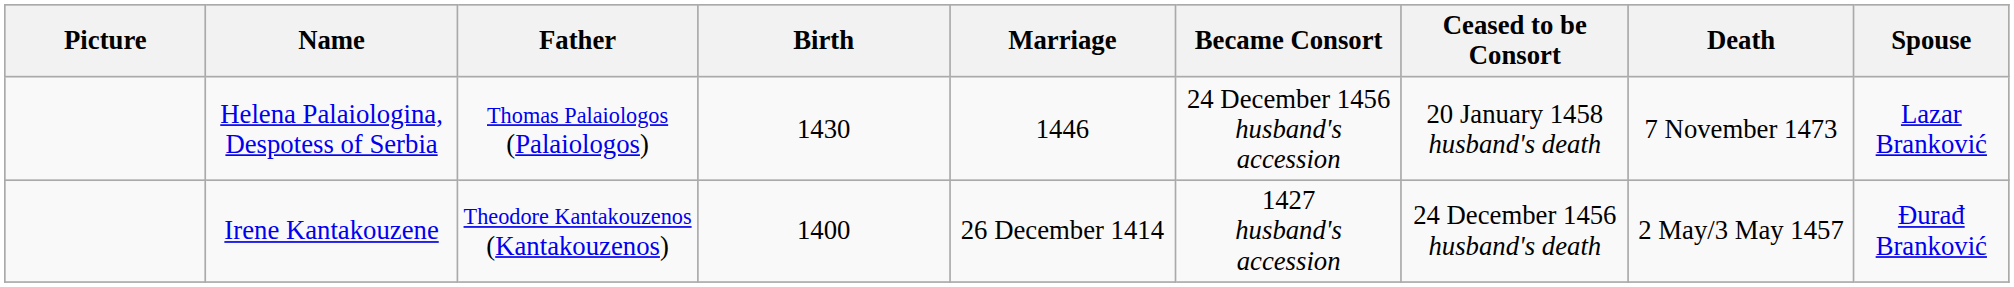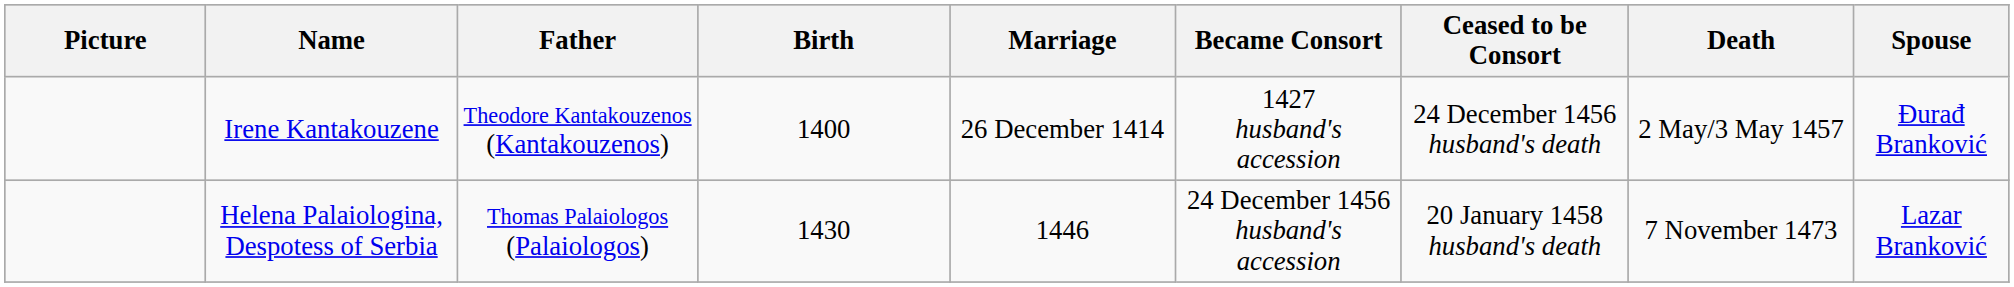rows swapped: Irene Kantakouzene <-> Helena Palaiologina, Despotess of Serbia
